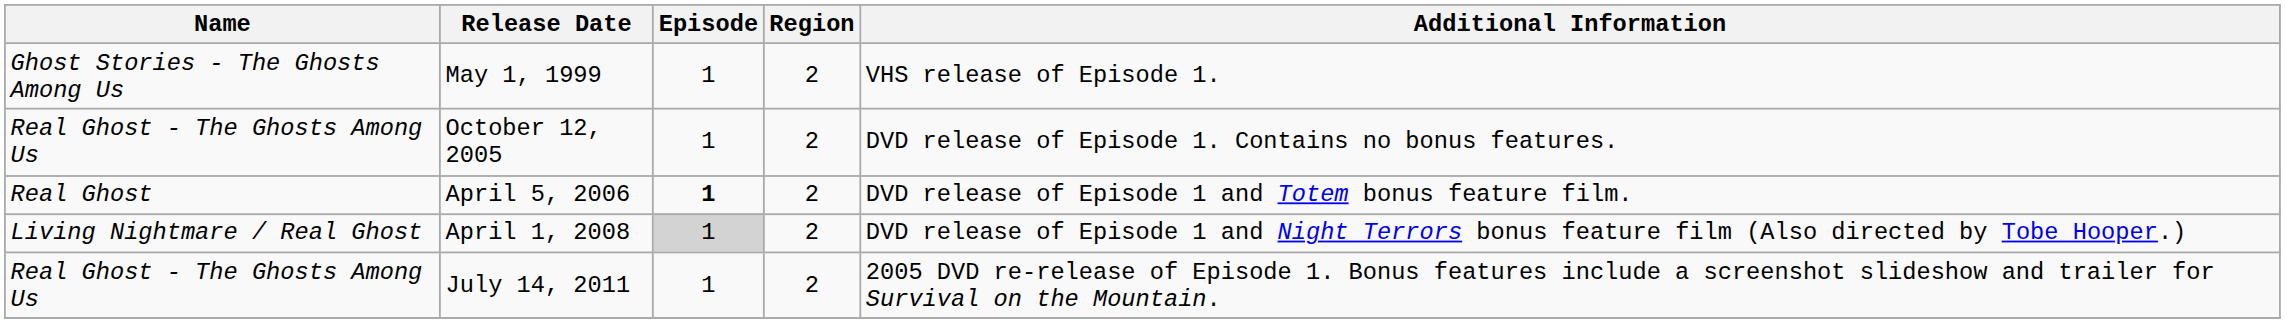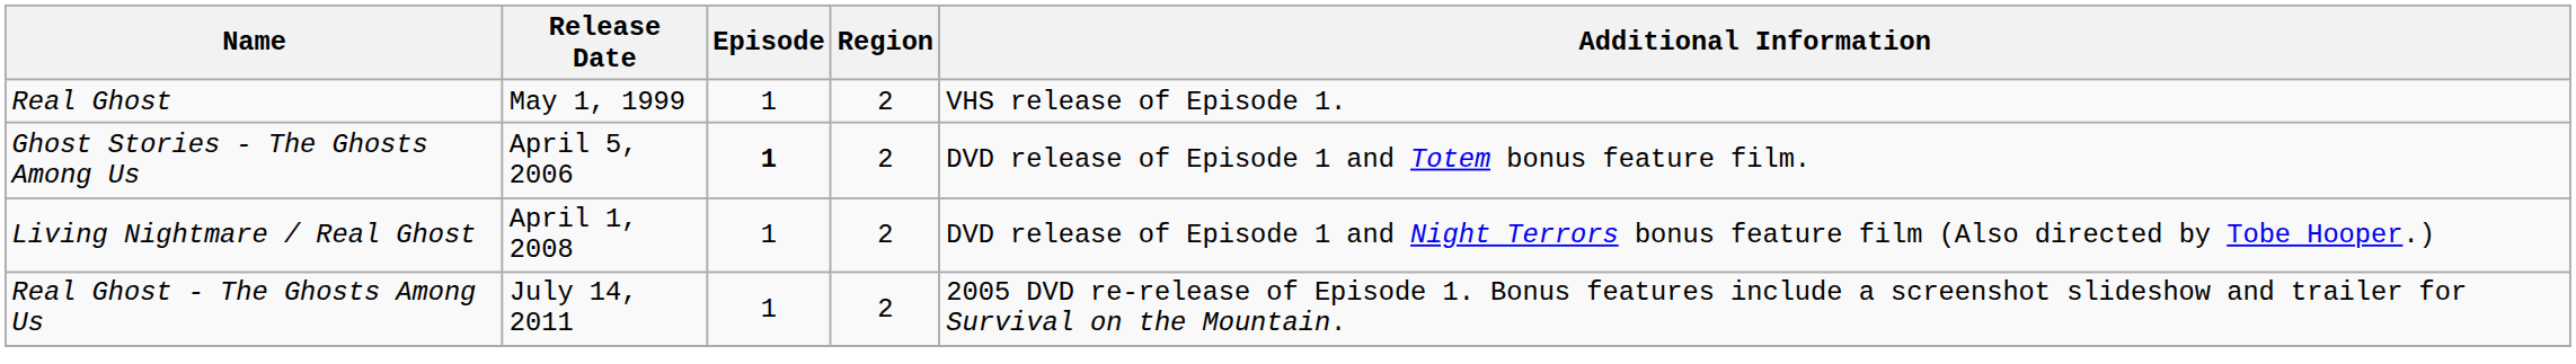May 1, 1999 | Name: Ghost Stories - The Ghosts Among Us -> Real Ghost
- row: Real Ghost - The Ghosts Among Us | October 12, 2005 | 1 | 2 | DVD release of Episode 1. Contains no bonus features.
April 5, 2006 | Name: Real Ghost -> Ghost Stories - The Ghosts Among Us
April 1, 2008 | Episode: lightgrey background -> no background
